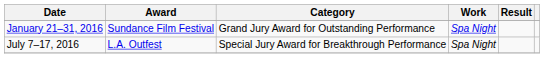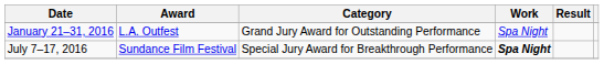January 21–31, 2016 | Award: Sundance Film Festival -> L.A. Outfest
July 7–17, 2016 | Award: L.A. Outfest -> Sundance Film Festival
July 7–17, 2016 | Work: normal -> bold
